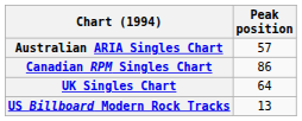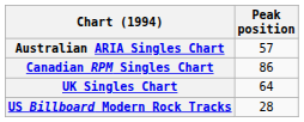US Billboard Modern Rock Tracks | Peak position: 13 -> 28
